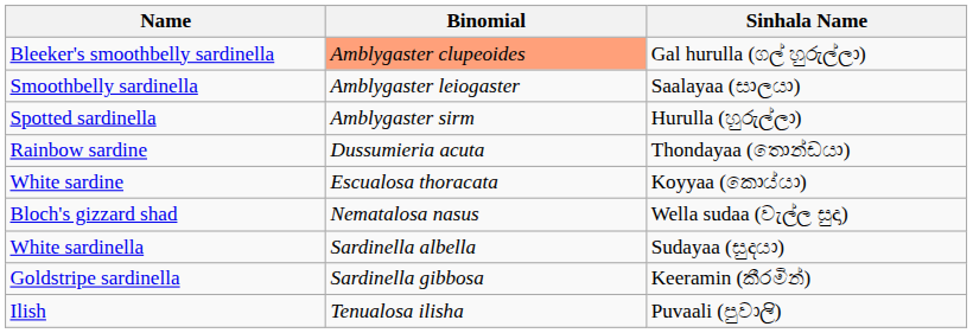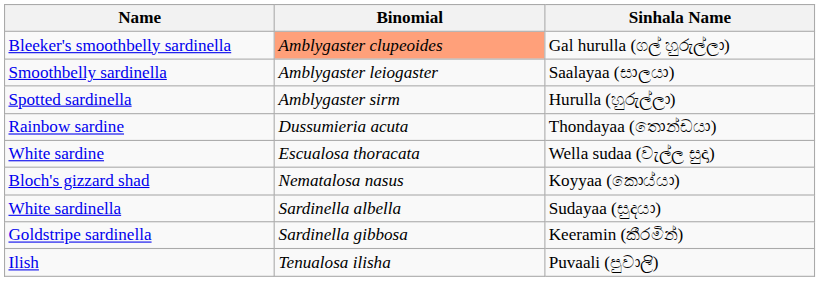White sardine | Sinhala Name: Koyyaa (කොය්යා) -> Wella sudaa (වැල්ල සුදා)
Bloch's gizzard shad | Sinhala Name: Wella sudaa (වැල්ල සුදා) -> Koyyaa (කොය්යා)
